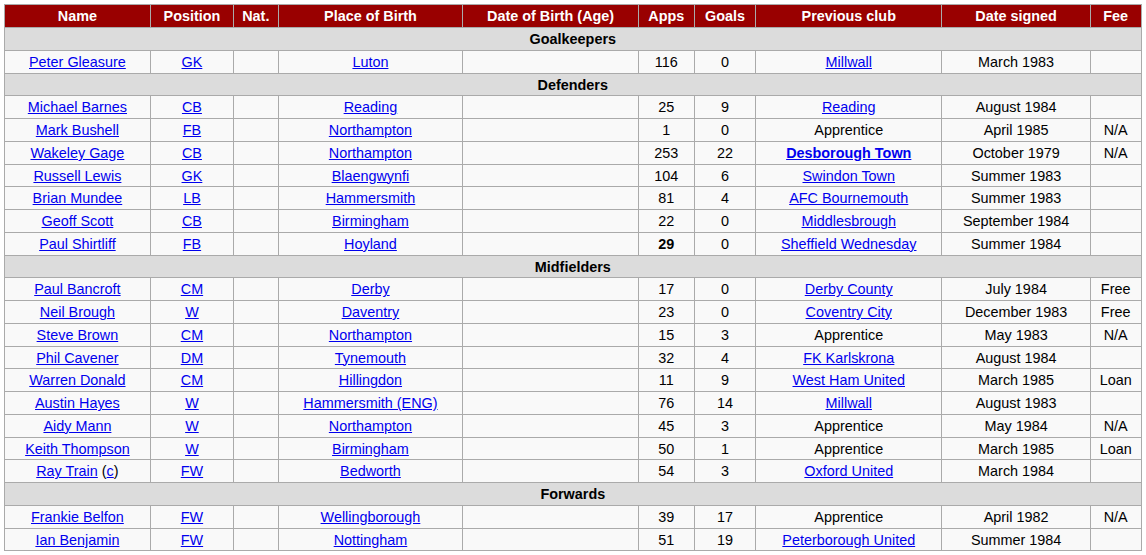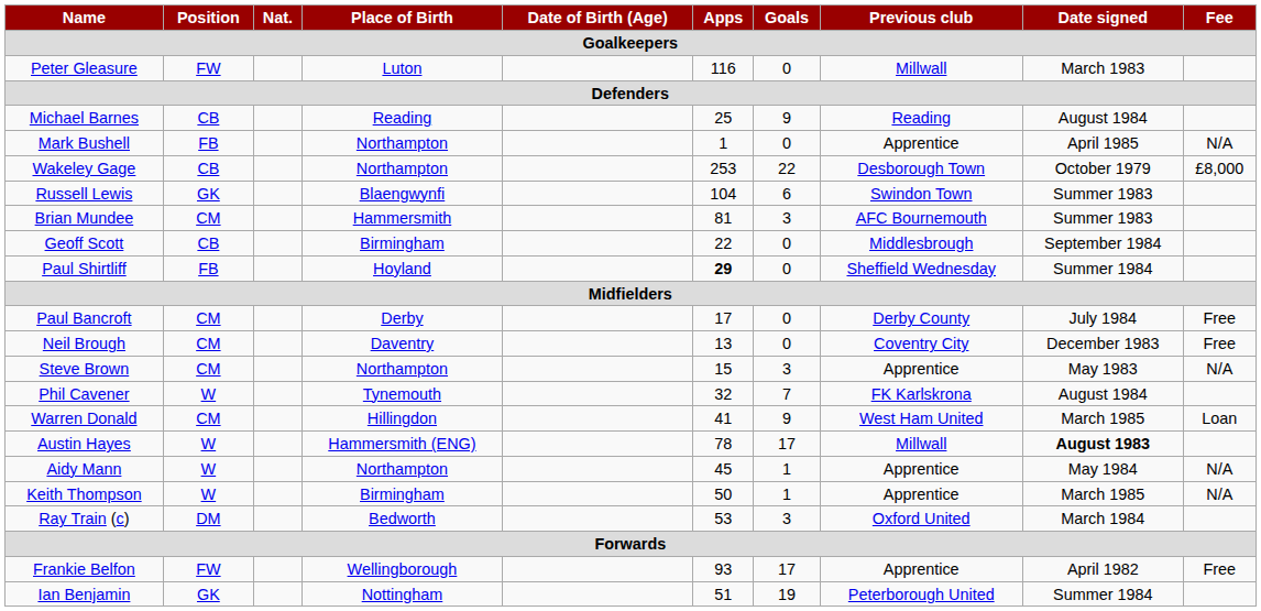Peter Gleasure | Position: GK -> FW
Wakeley Gage | Previous club: bold -> normal
Wakeley Gage | Fee: N/A -> £8,000
Brian Mundee | Position: LB -> CM
Brian Mundee | Goals: 4 -> 3
Neil Brough | Position: W -> CM
Neil Brough | Apps: 23 -> 13
Phil Cavener | Position: DM -> W
Phil Cavener | Goals: 4 -> 7
Warren Donald | Apps: 11 -> 41
Austin Hayes | Apps: 76 -> 78
Austin Hayes | Goals: 14 -> 17
Austin Hayes | Date signed: normal -> bold
Aidy Mann | Goals: 3 -> 1
Keith Thompson | Fee: Loan -> N/A
Ray Train (c) | Position: FW -> DM
Ray Train (c) | Apps: 54 -> 53
Frankie Belfon | Apps: 39 -> 93
Frankie Belfon | Fee: N/A -> Free
Ian Benjamin | Position: FW -> GK
